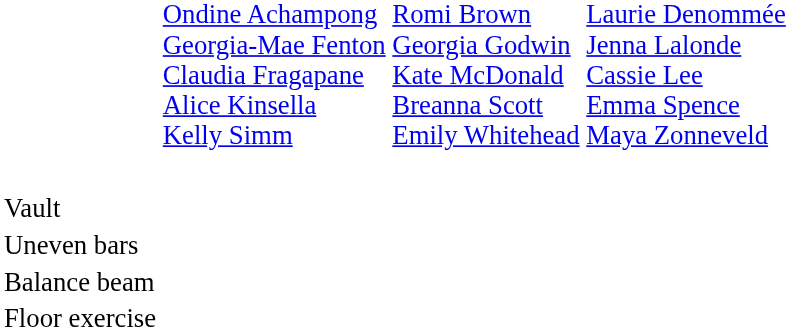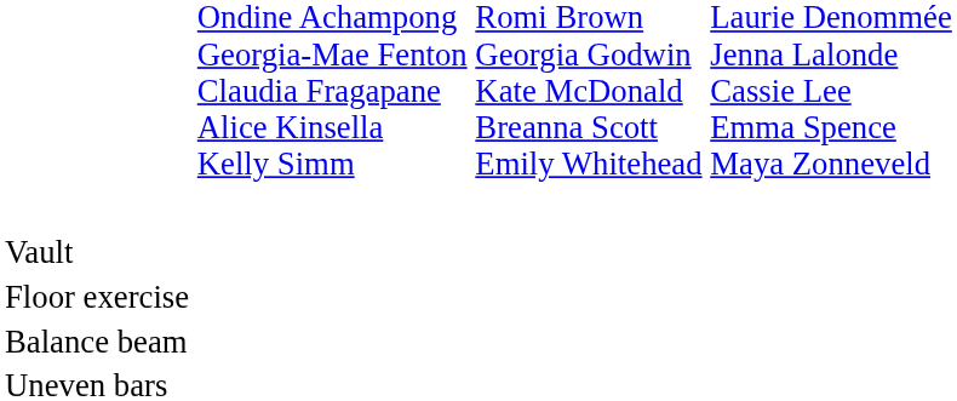rows swapped: Uneven bars <-> Floor exercise
